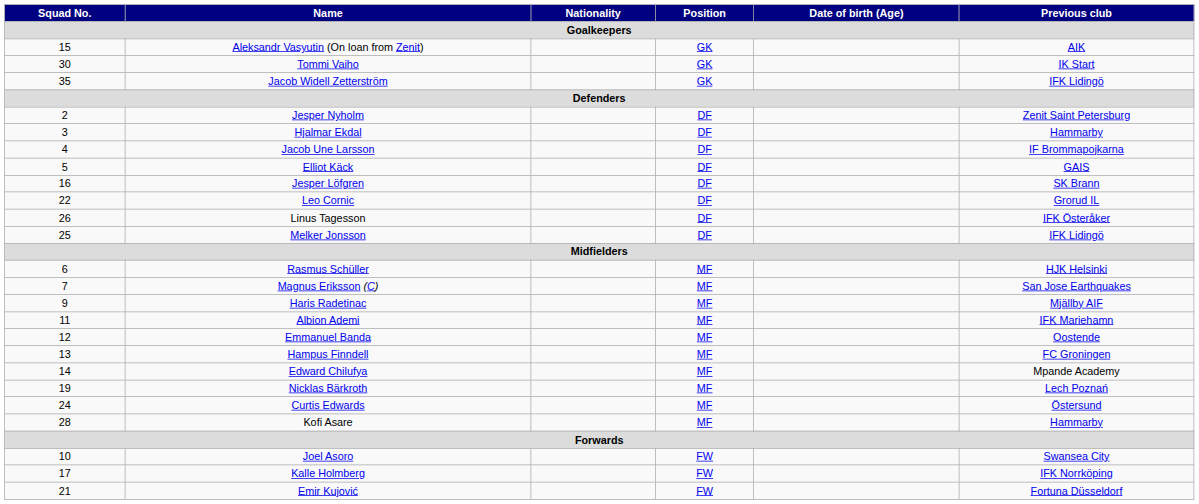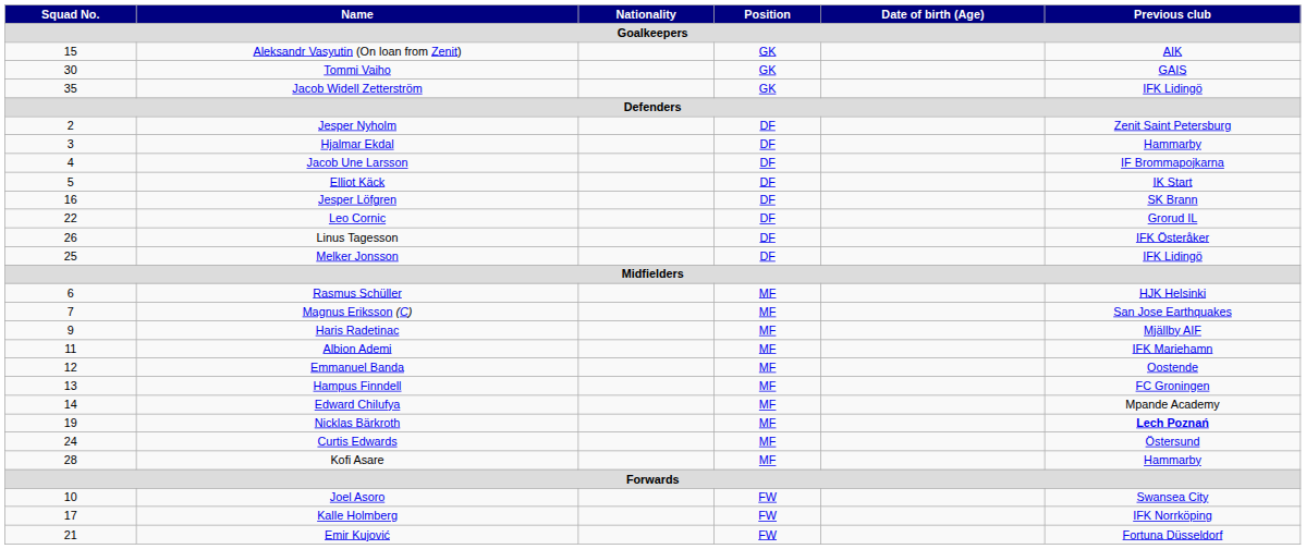Tommi Vaiho | Previous club / Goalkeepers: IK Start -> GAIS
Elliot Käck | Previous club / Goalkeepers: GAIS -> IK Start
Nicklas Bärkroth | Previous club / Goalkeepers: normal -> bold
